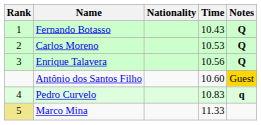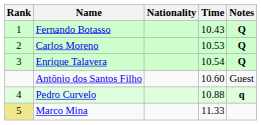Enrique Talavera | Time: 10.56 -> 10.54
Antônio dos Santos Filho | Notes: gold background -> no background
Pedro Curvelo | Time: 10.83 -> 10.88
